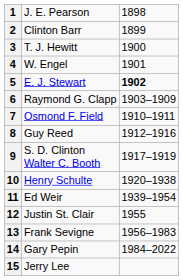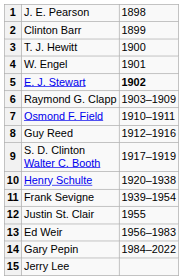11 | column 2: Ed Weir -> Frank Sevigne
13 | column 2: Frank Sevigne -> Ed Weir
